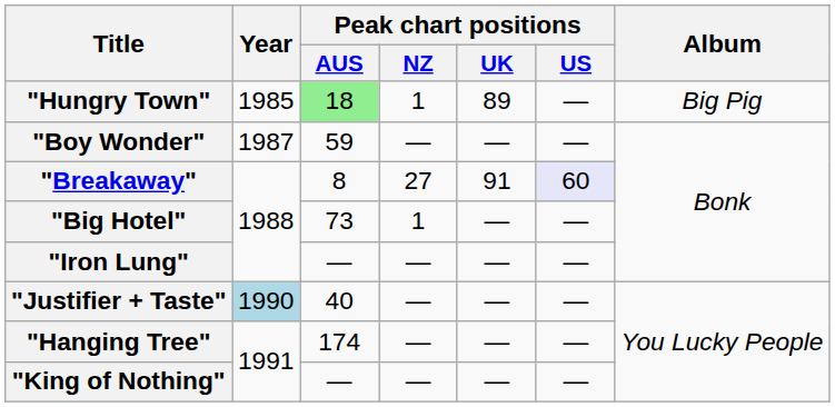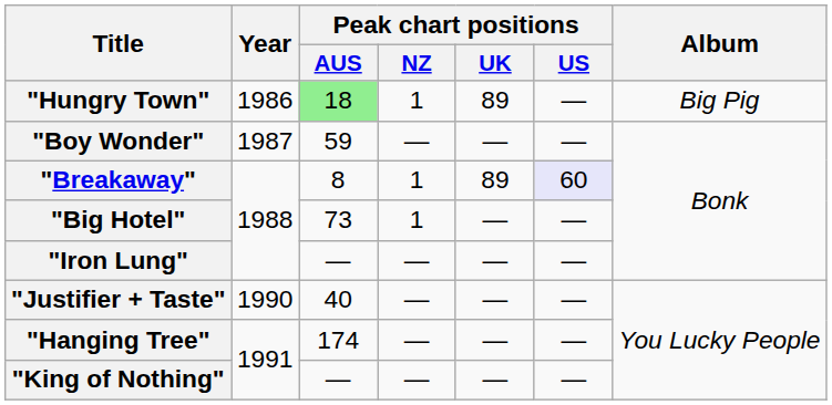"Hungry Town" | Year: 1985 -> 1986
"Breakaway" | Peak chart positions / NZ: 27 -> 1
"Breakaway" | Peak chart positions / UK: 91 -> 89
"Justifier + Taste" | Year: lightblue background -> no background
